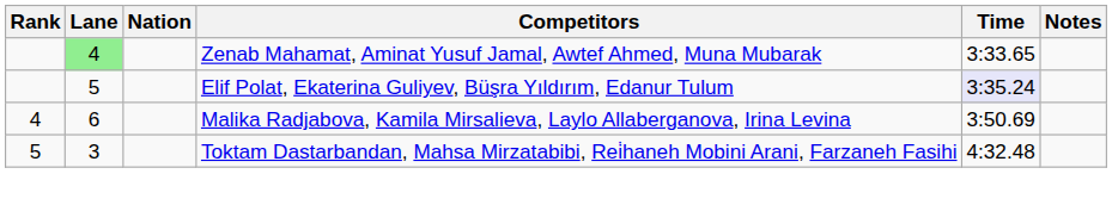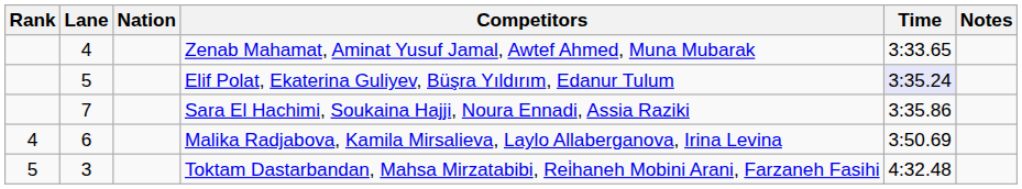Zenab Mahamat, Aminat Yusuf Jamal, Awtef Ahmed, Muna Mubarak | Lane: lightgreen background -> no background
+ row: 7 | Sara El Hachimi, Soukaina Hajji, Noura Ennadi, Assia Raziki | 3:35.86
